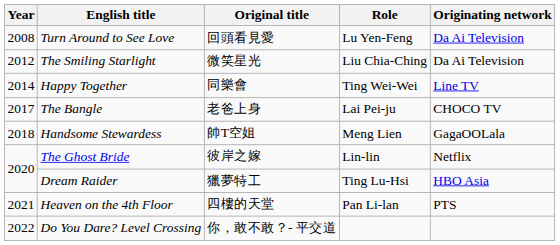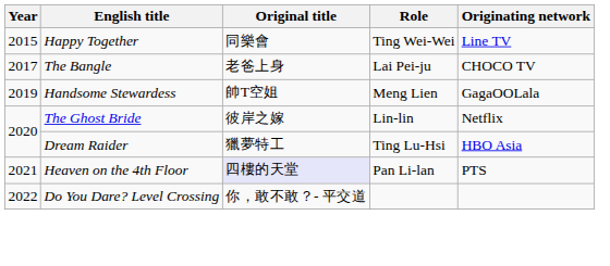- row: 2008 | Turn Around to See Love | 回頭看見愛 | Lu Yen-Feng | Da Ai Television
- row: 2012 | The Smiling Starlight | 微笑星光 | Liu Chia-Ching | Da Ai Television
Happy Together | Year: 2014 -> 2015
Handsome Stewardess | Year: 2018 -> 2019
Heaven on the 4th Floor | Original title: no background -> lavender background
